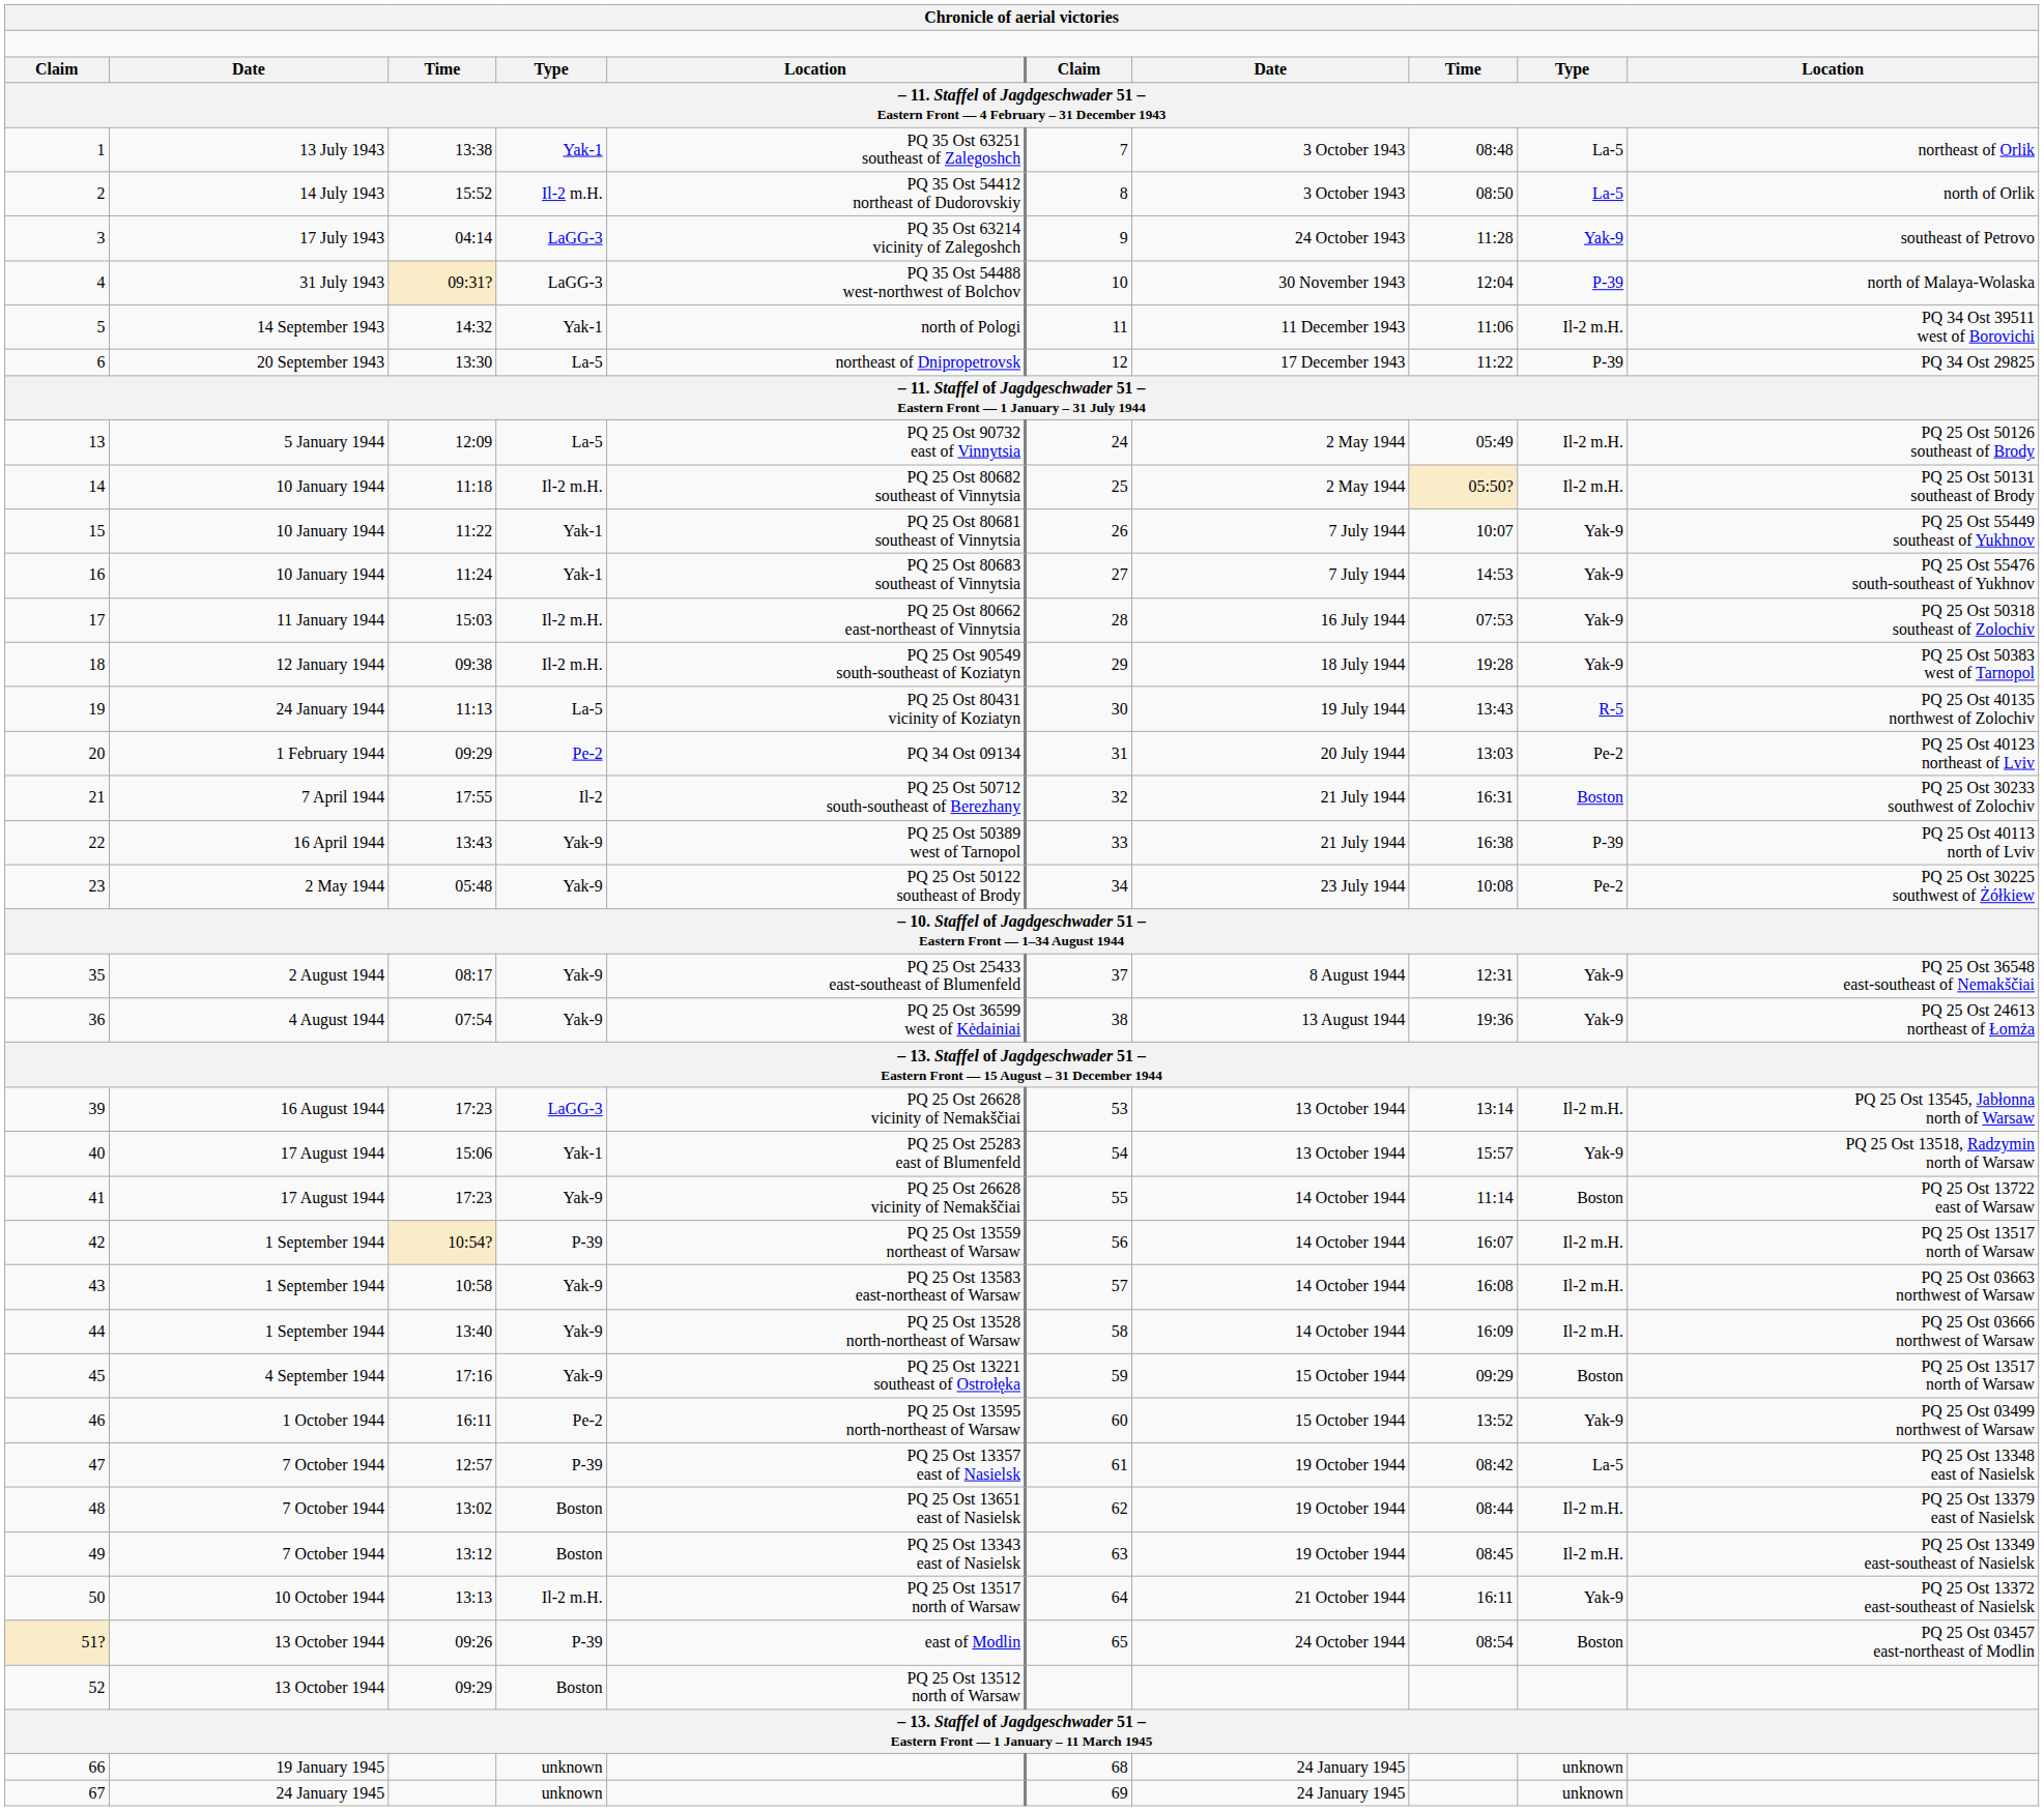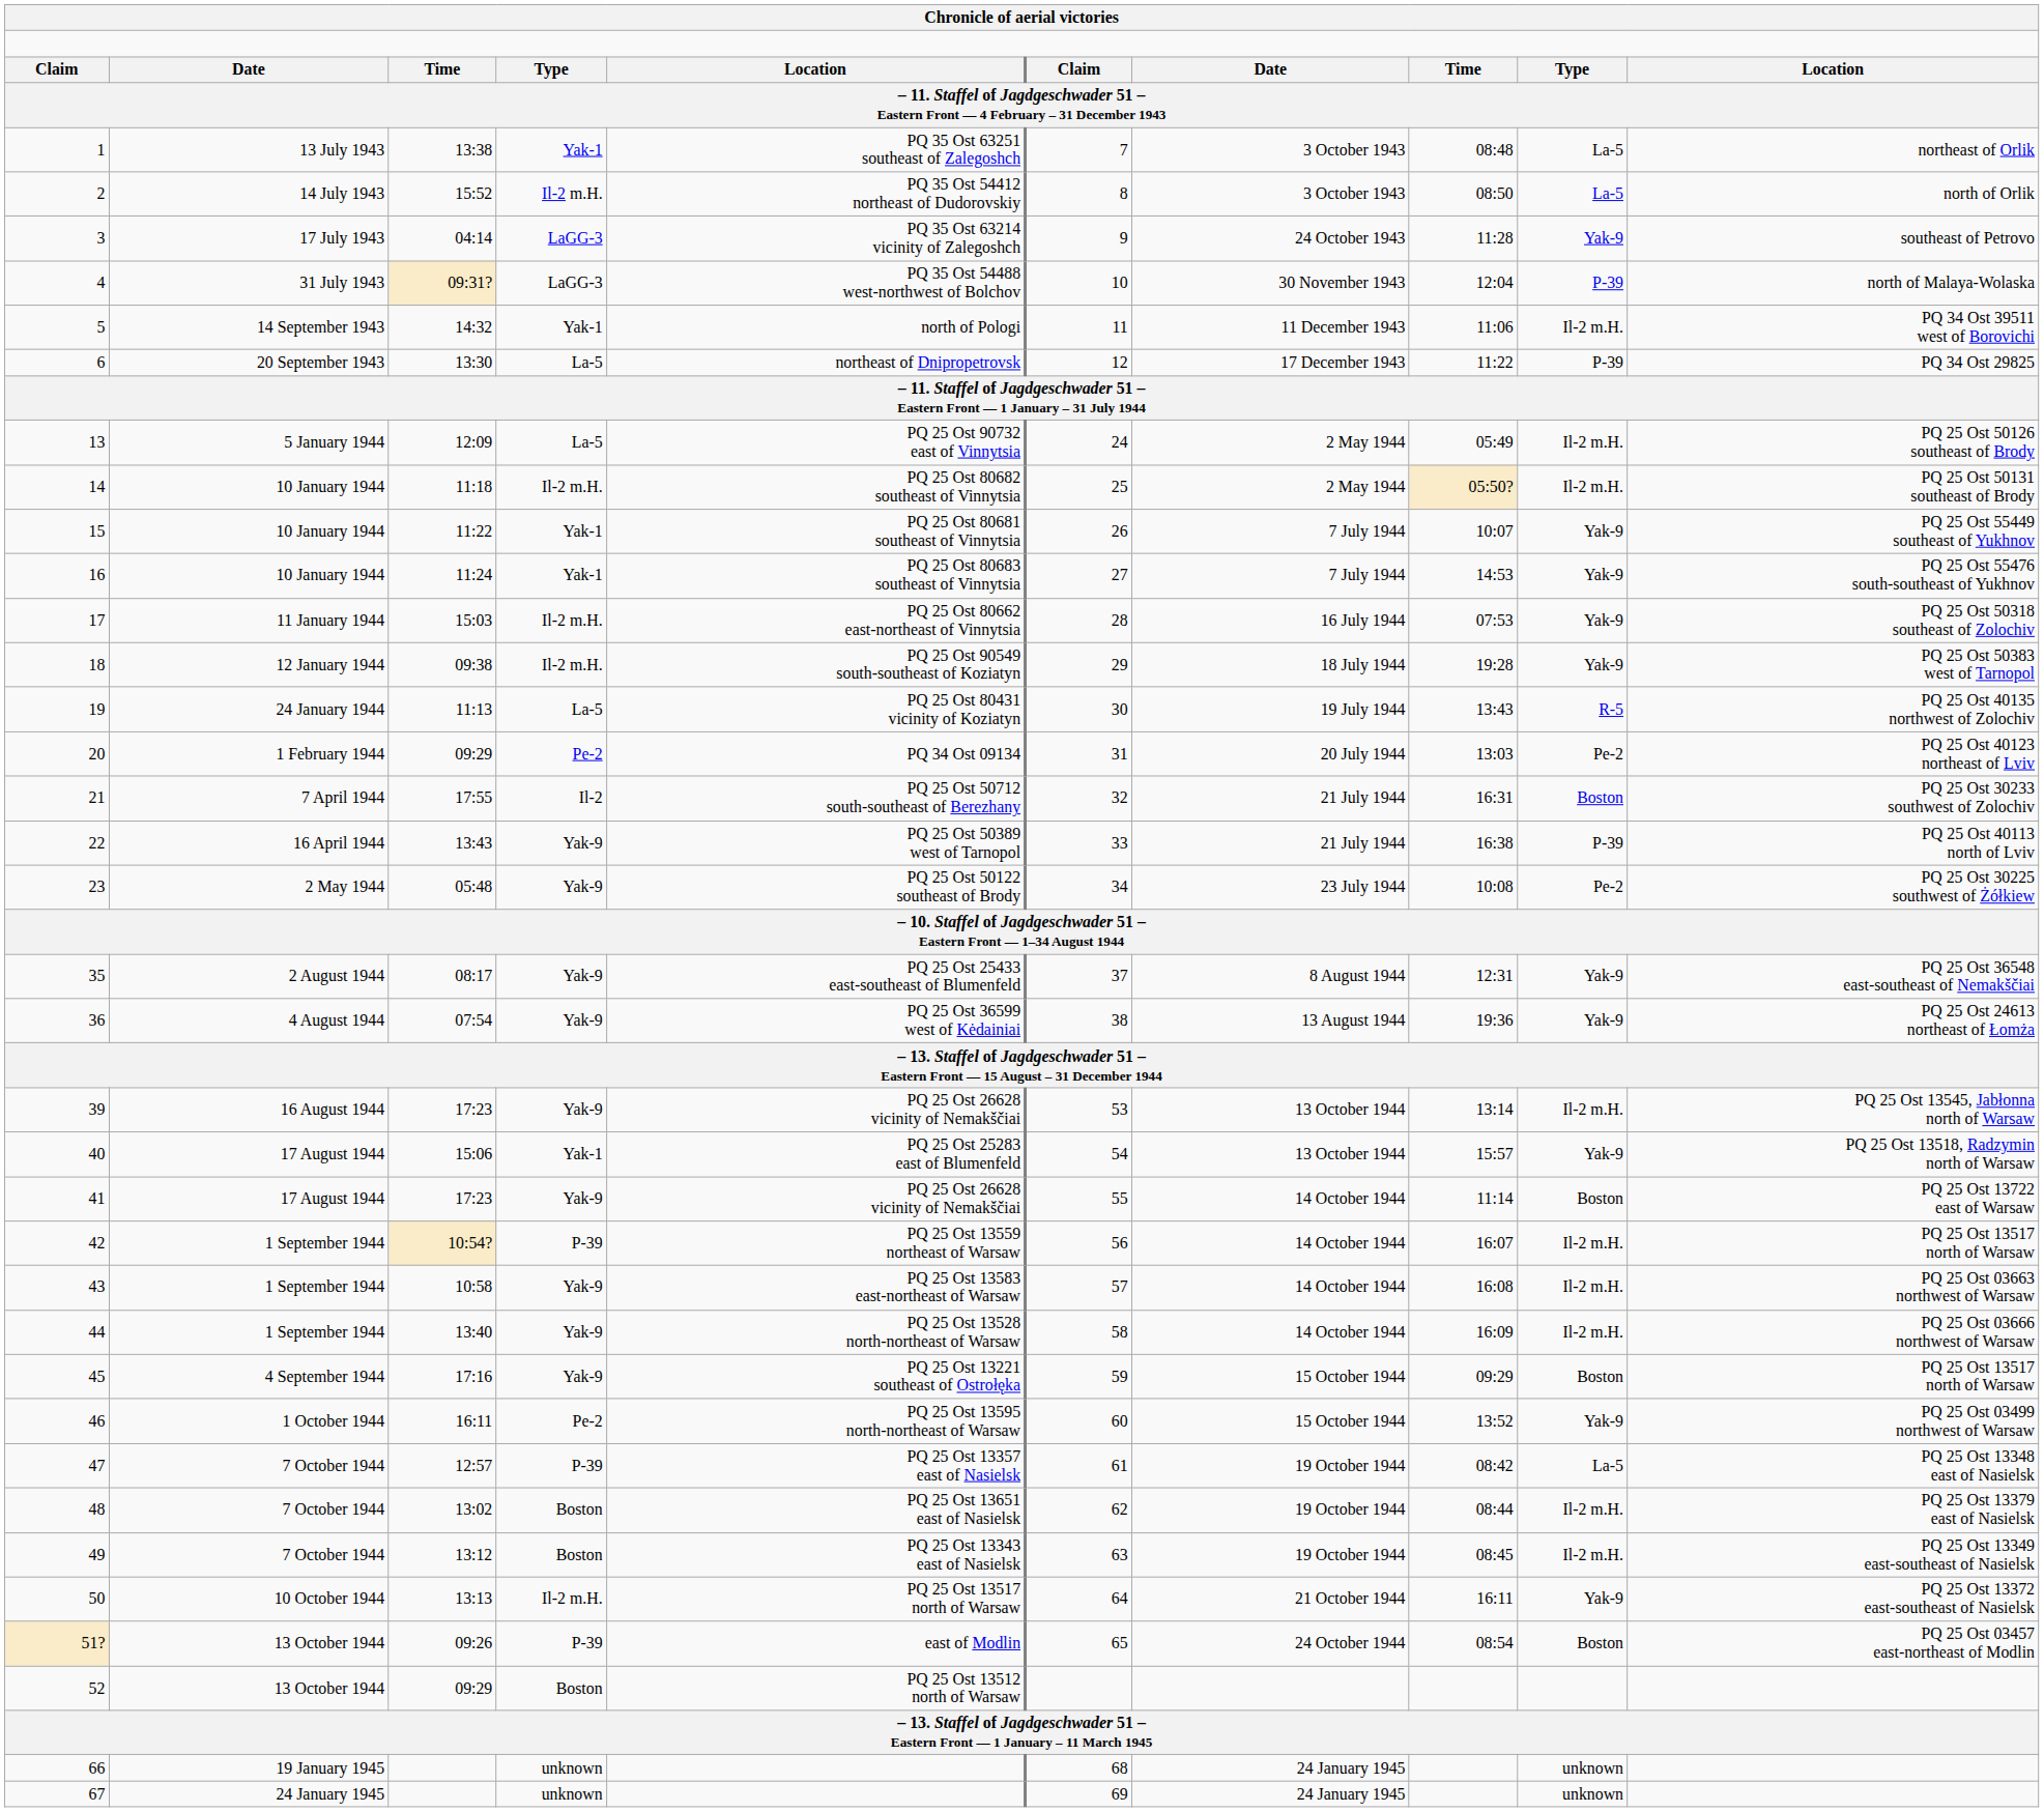39 | column 4: LaGG-3 -> Yak-9
